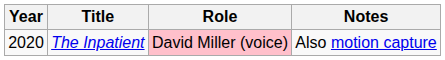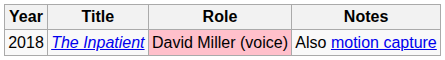The Inpatient | Year: 2020 -> 2018
